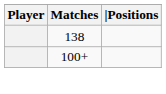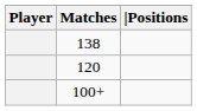+ row: 120
